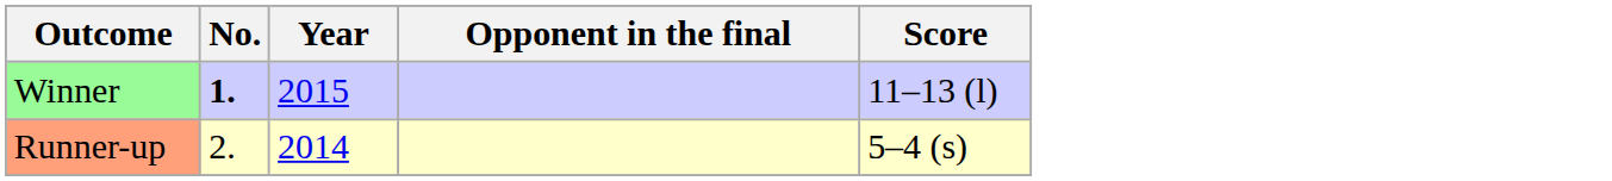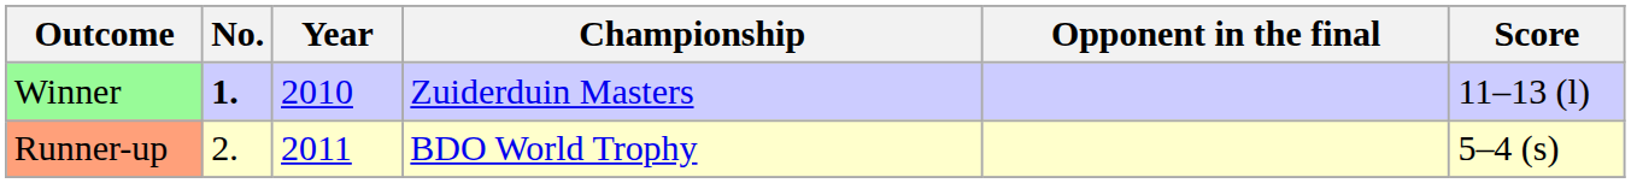+ column: Championship | Zuiderduin Masters | BDO World Trophy
Winner | Year: 2015 -> 2010
Runner-up | Year: 2014 -> 2011
